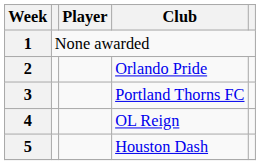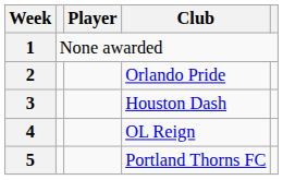3 | Club: Portland Thorns FC -> Houston Dash
5 | Club: Houston Dash -> Portland Thorns FC
